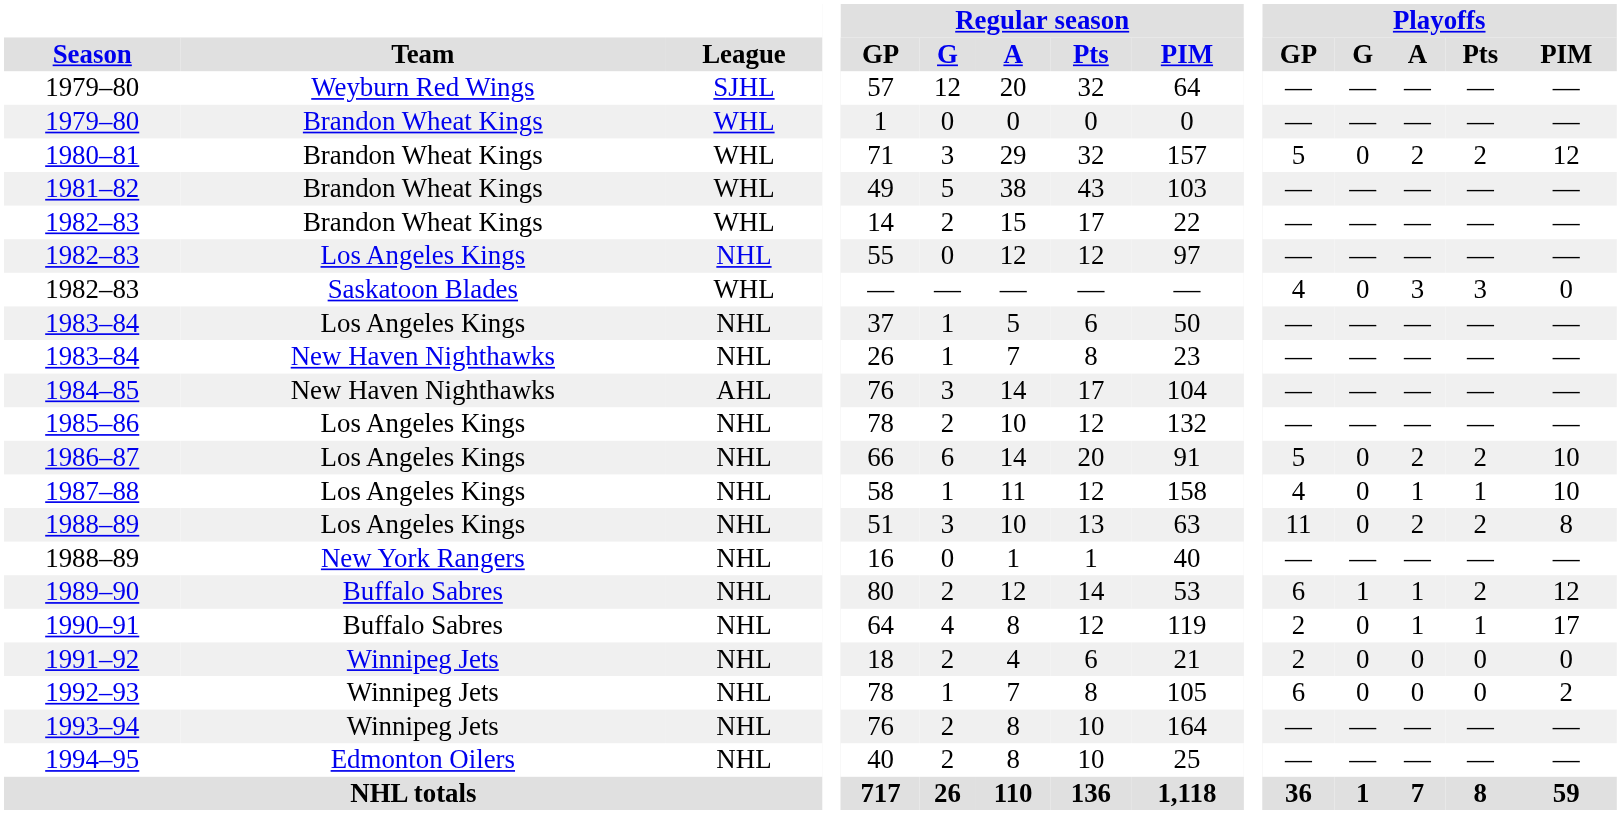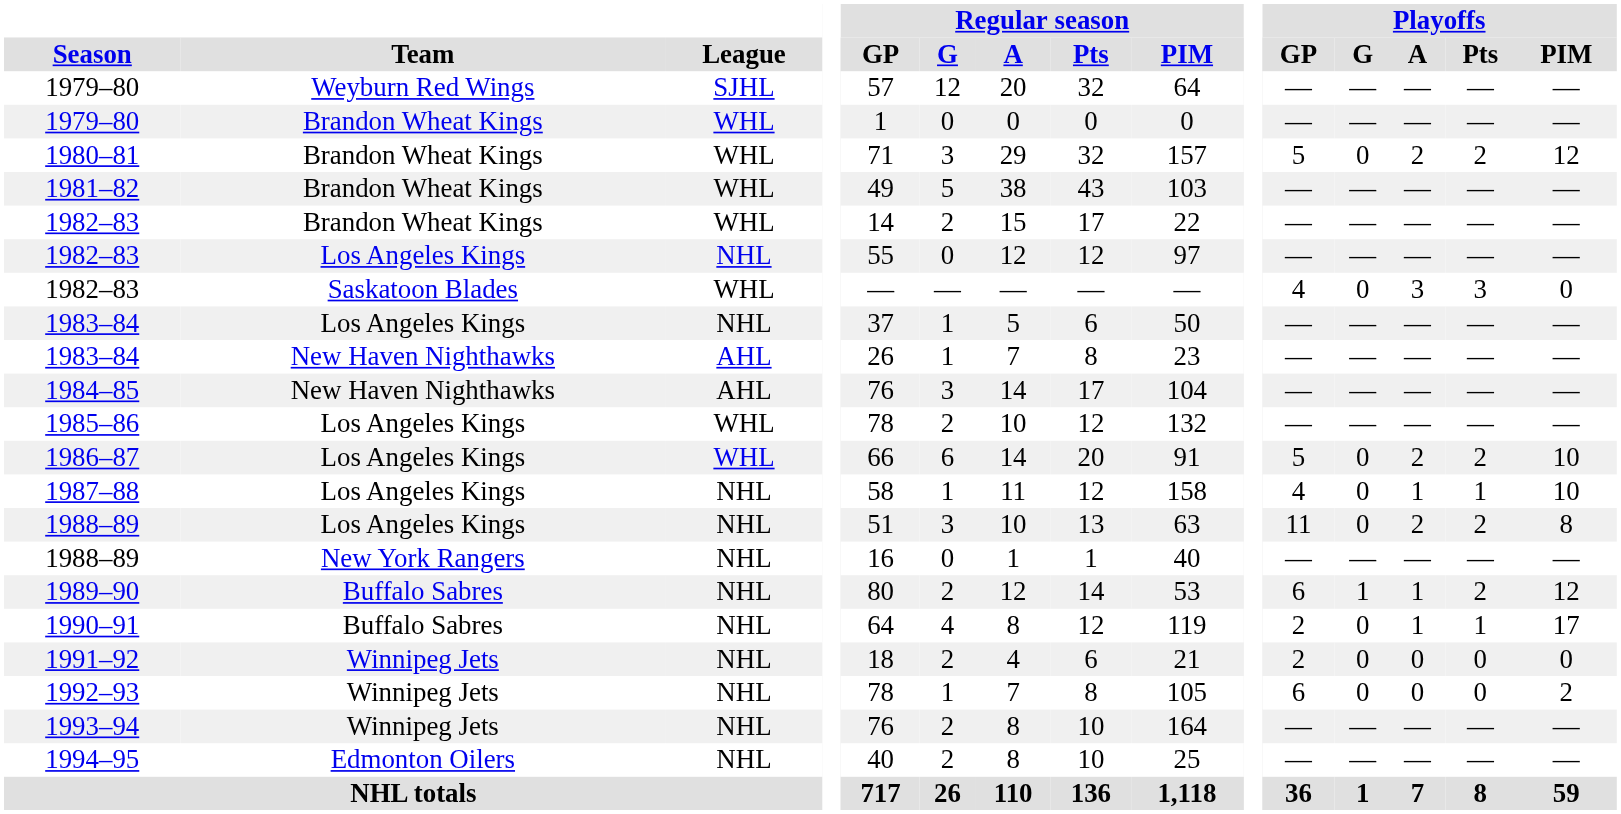1983–84 / New Haven Nighthawks | League: NHL -> AHL
1985–86 | League: NHL -> WHL
1986–87 | League: NHL -> WHL
